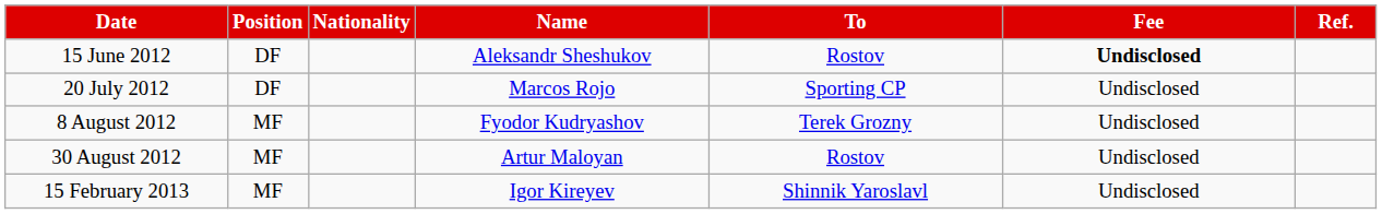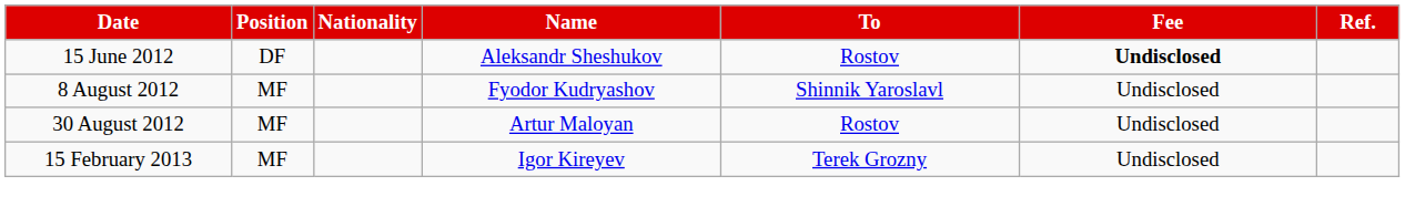- row: 20 July 2012 | DF | Marcos Rojo | Sporting CP | Undisclosed
8 August 2012 | To: Terek Grozny -> Shinnik Yaroslavl
15 February 2013 | To: Shinnik Yaroslavl -> Terek Grozny
